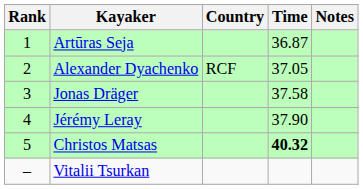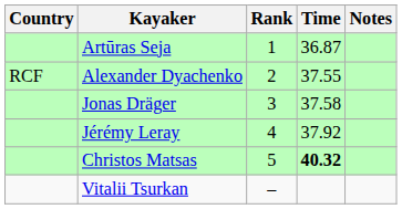columns swapped: Rank <-> Country
Alexander Dyachenko | Time: 37.05 -> 37.55
Jérémy Leray | Time: 37.90 -> 37.92
